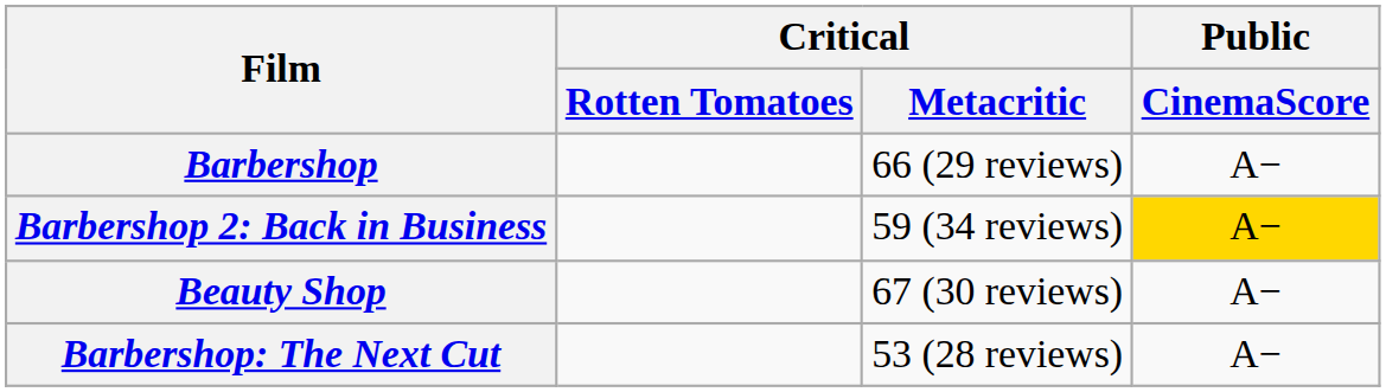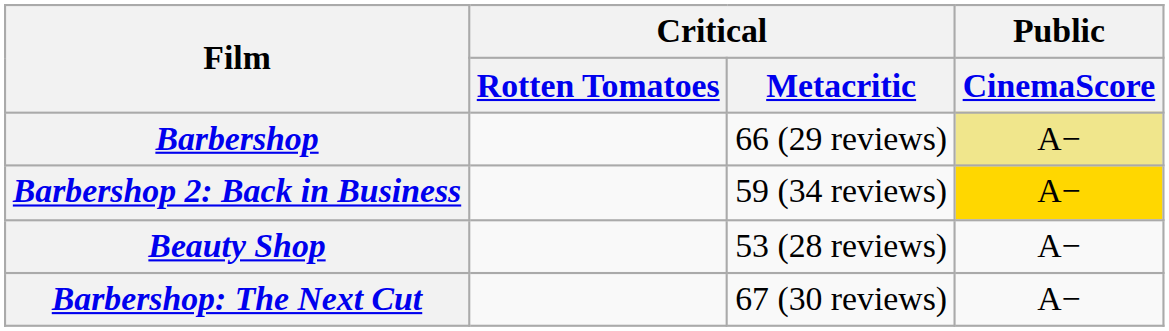Barbershop | Public / CinemaScore: no background -> khaki background
Beauty Shop | Critical / Metacritic: 67 (30 reviews) -> 53 (28 reviews)
Barbershop: The Next Cut | Critical / Metacritic: 53 (28 reviews) -> 67 (30 reviews)
